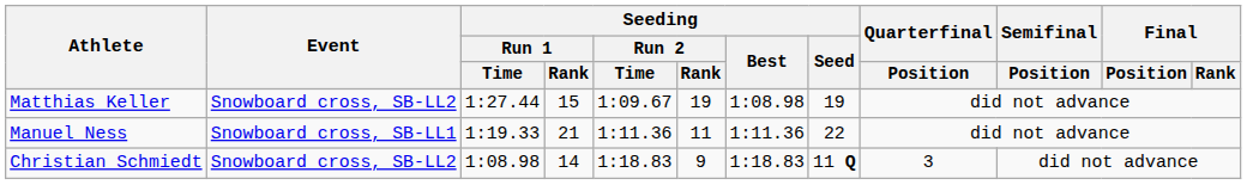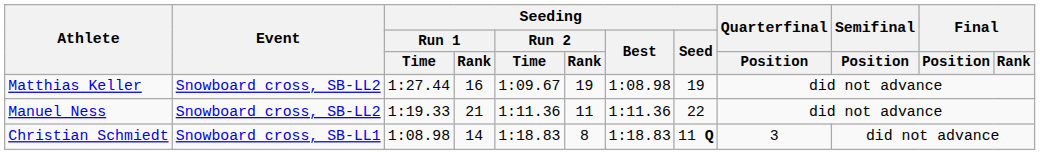Matthias Keller | Seeding / Run 1 / Rank: 15 -> 16
Manuel Ness | Event: Snowboard cross, SB-LL1 -> Snowboard cross, SB-LL2
Christian Schmiedt | Event: Snowboard cross, SB-LL2 -> Snowboard cross, SB-LL1
Christian Schmiedt | Seeding / Run 2 / Rank: 9 -> 8
